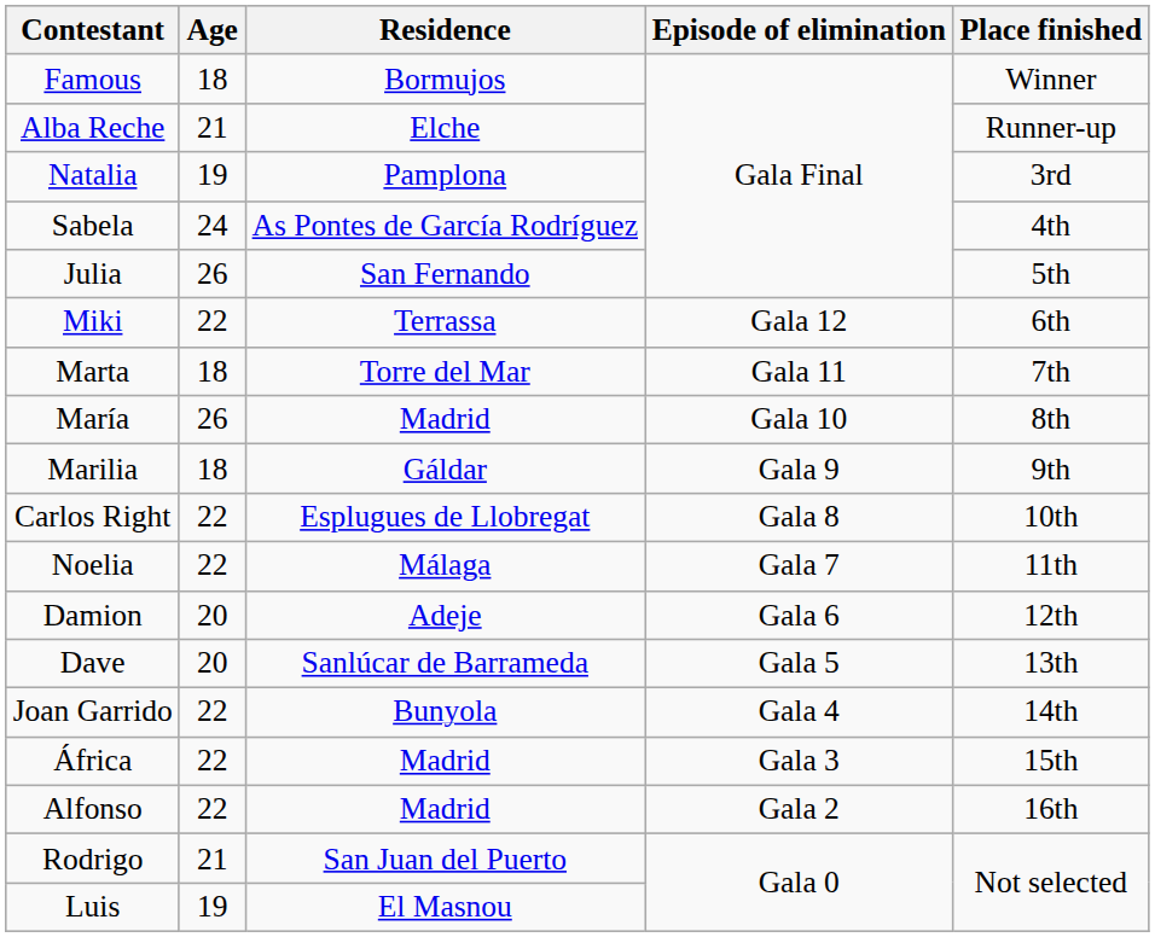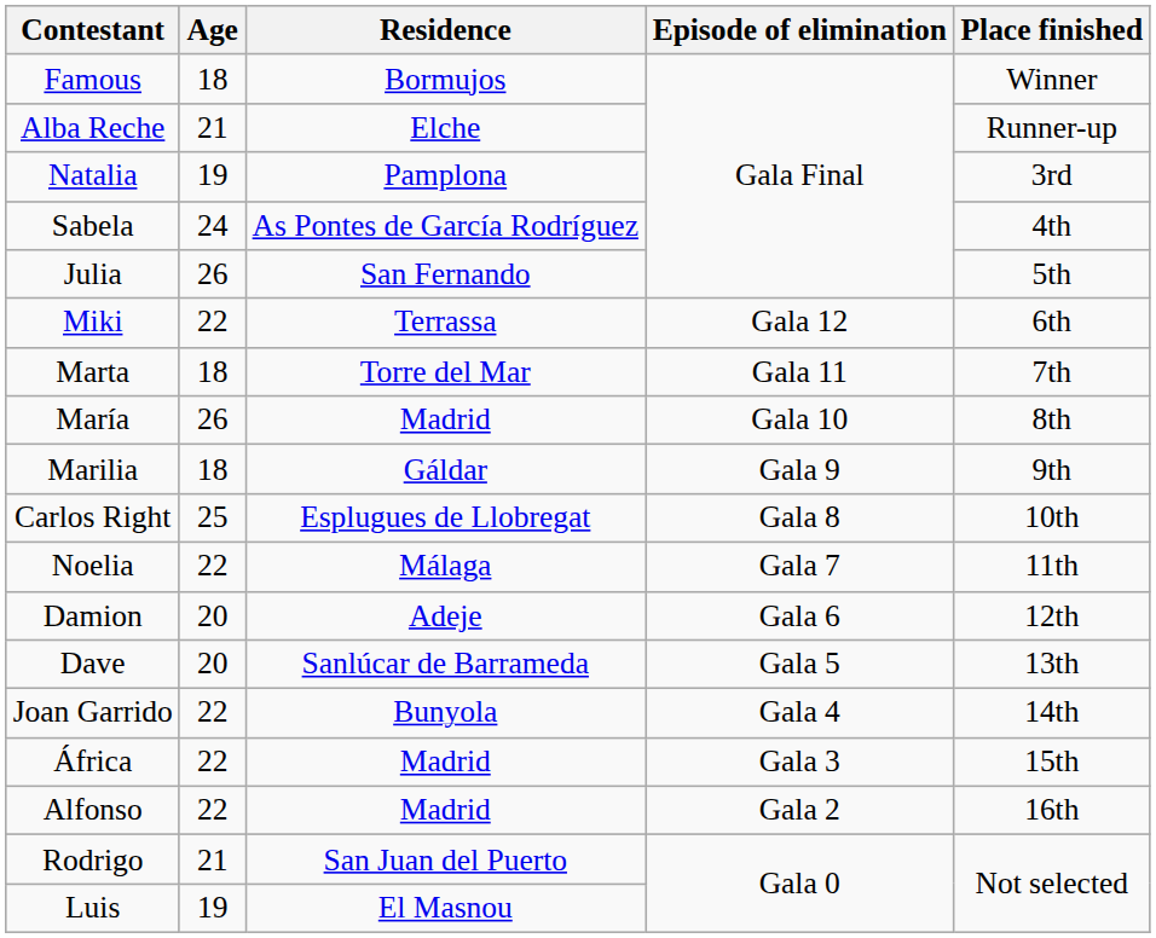Carlos Right | Age: 22 -> 25
